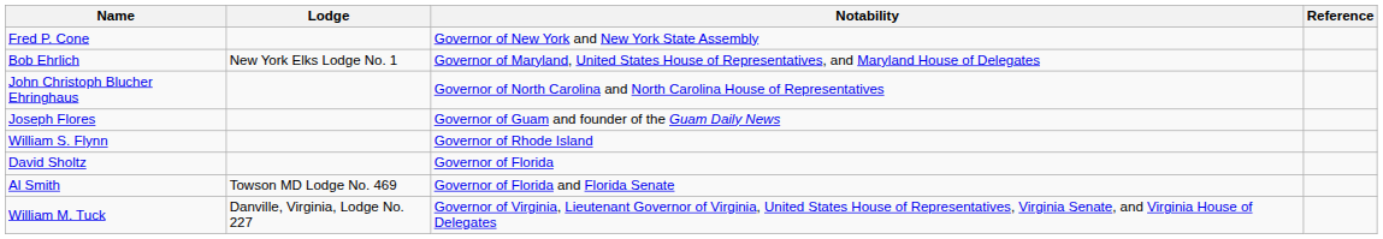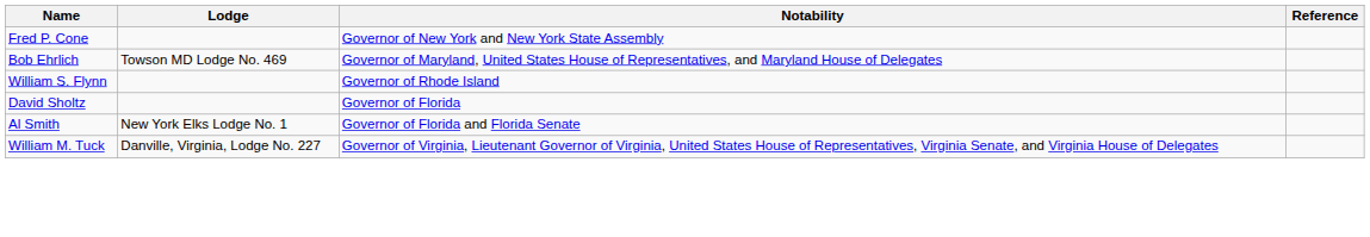Bob Ehrlich | Lodge: New York Elks Lodge No. 1 -> Towson MD Lodge No. 469
- row: John Christoph Blucher Ehringhaus | Governor of North Carolina and North Carolina House of Representatives
- row: Joseph Flores | Governor of Guam and founder of the Guam Daily News
Al Smith | Lodge: Towson MD Lodge No. 469 -> New York Elks Lodge No. 1
